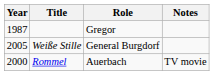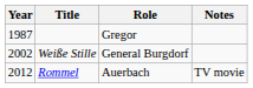Weiße Stille | Year: 2005 -> 2002
Rommel | Year: 2000 -> 2012
